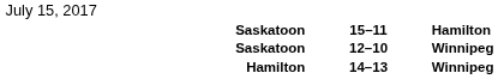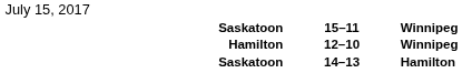15–11 | column 5: Hamilton -> Winnipeg
12–10 | column 1: Saskatoon -> Hamilton
14–13 | column 1: Hamilton -> Saskatoon
14–13 | column 5: Winnipeg -> Hamilton
